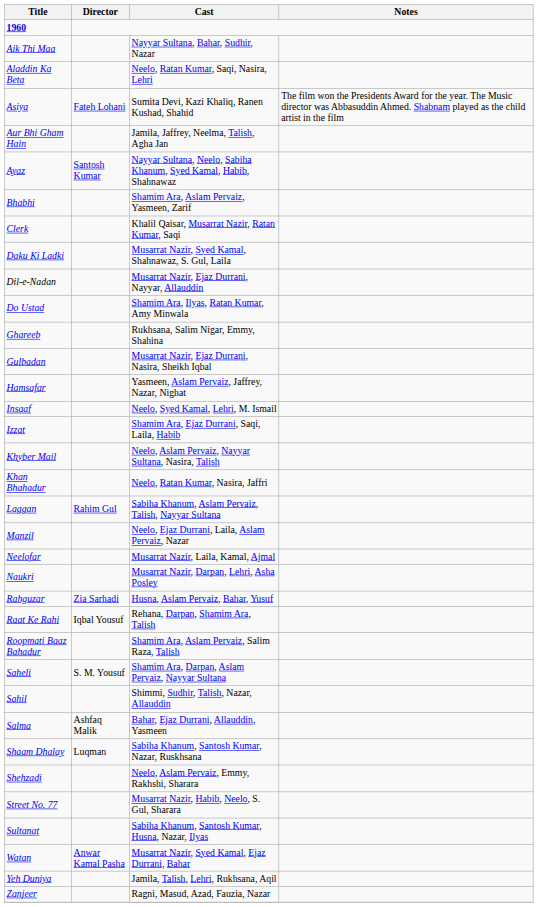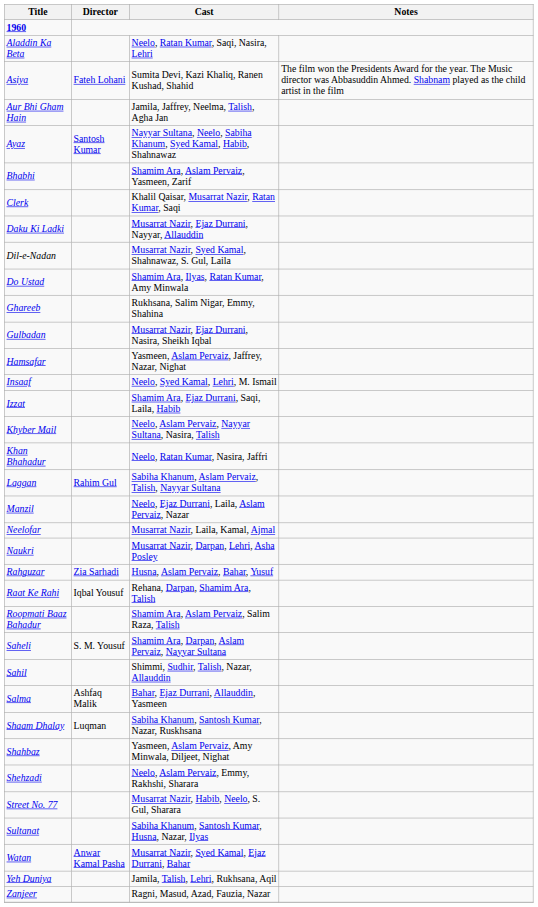- row: Aik Thi Maa | Nayyar Sultana, Bahar, Sudhir, Nazar
Daku Ki Ladki | Cast: Musarrat Nazir, Syed Kamal, Shahnawaz, S. Gul, Laila -> Musarrat Nazir, Ejaz Durrani, Nayyar, Allauddin
Dil-e-Nadan | Cast: Musarrat Nazir, Ejaz Durrani, Nayyar, Allauddin -> Musarrat Nazir, Syed Kamal, Shahnawaz, S. Gul, Laila
+ row: Shahbaz | Yasmeen, Aslam Pervaiz, Amy Minwala, Diljeet, Nighat
